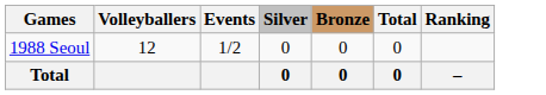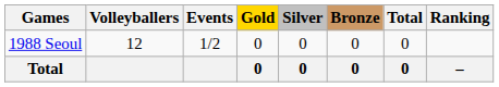+ column: Gold | 0 | 0
